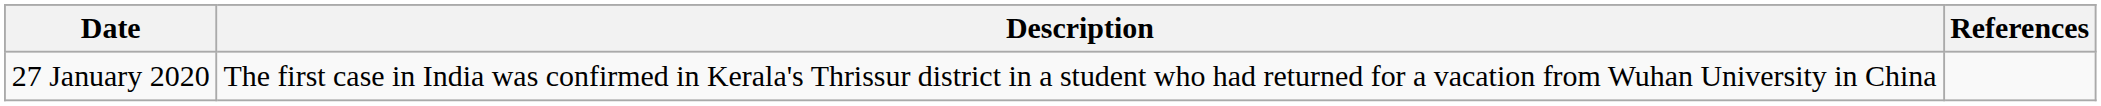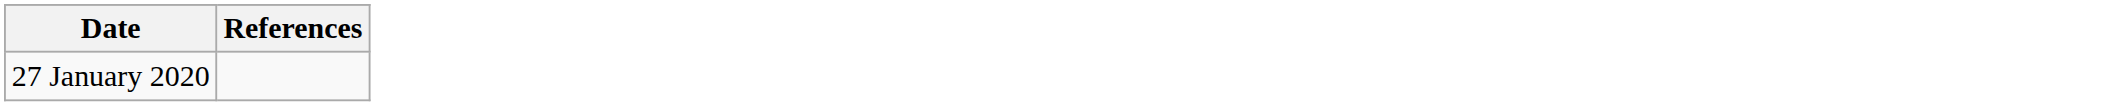- column: Description | The first case in India was confirmed in Kerala's Thrissur district in a student who had returned for a vacation from Wuhan University in China
